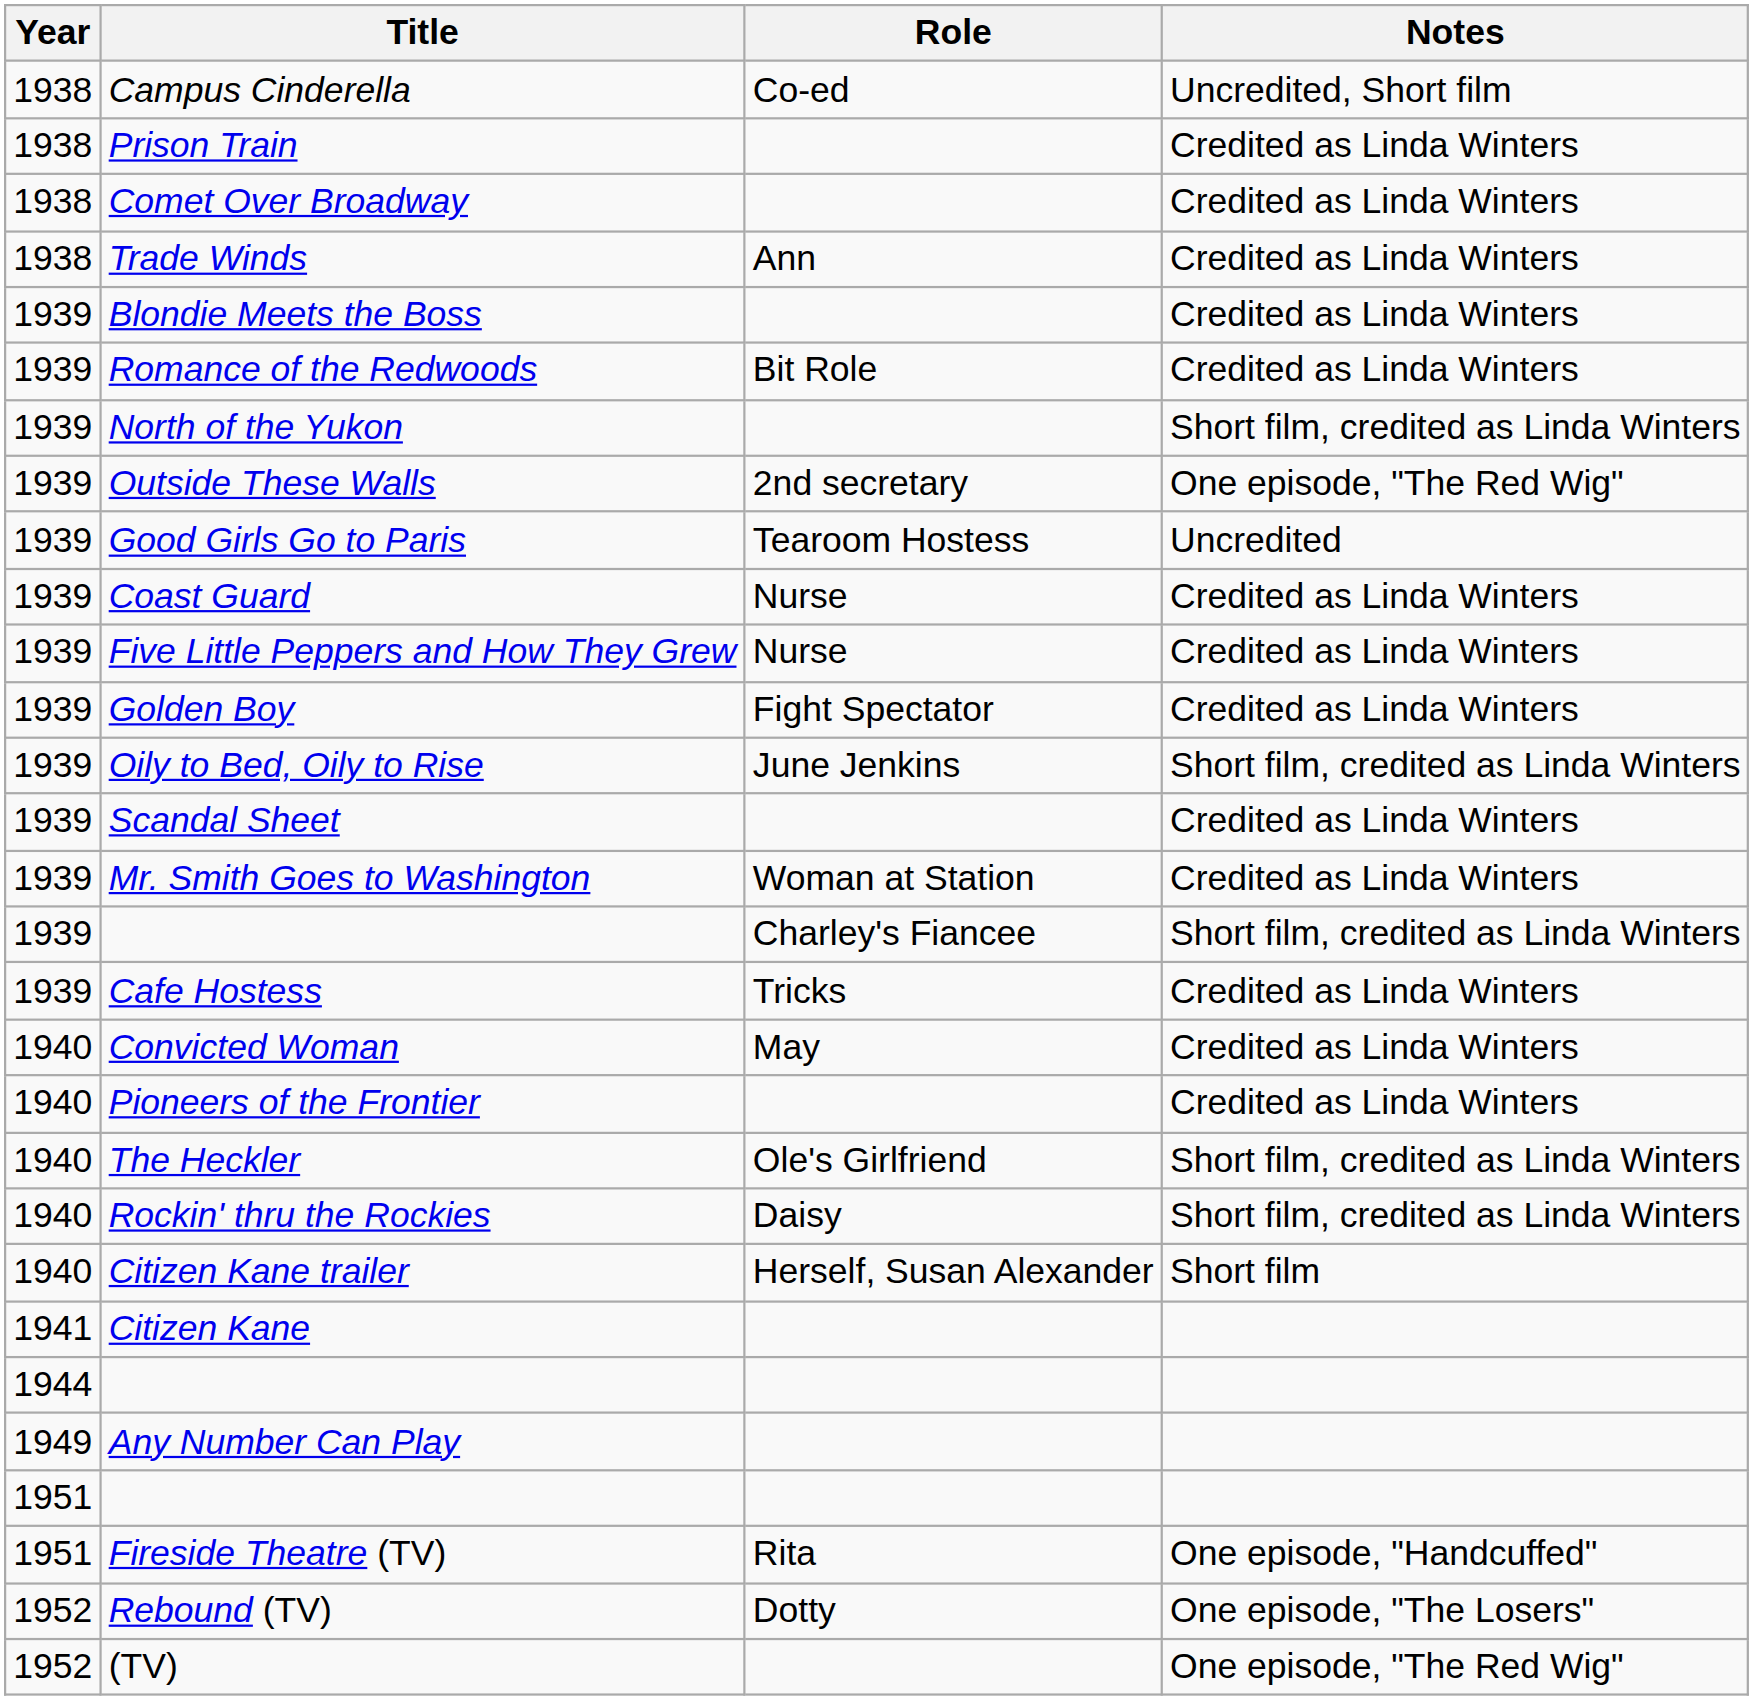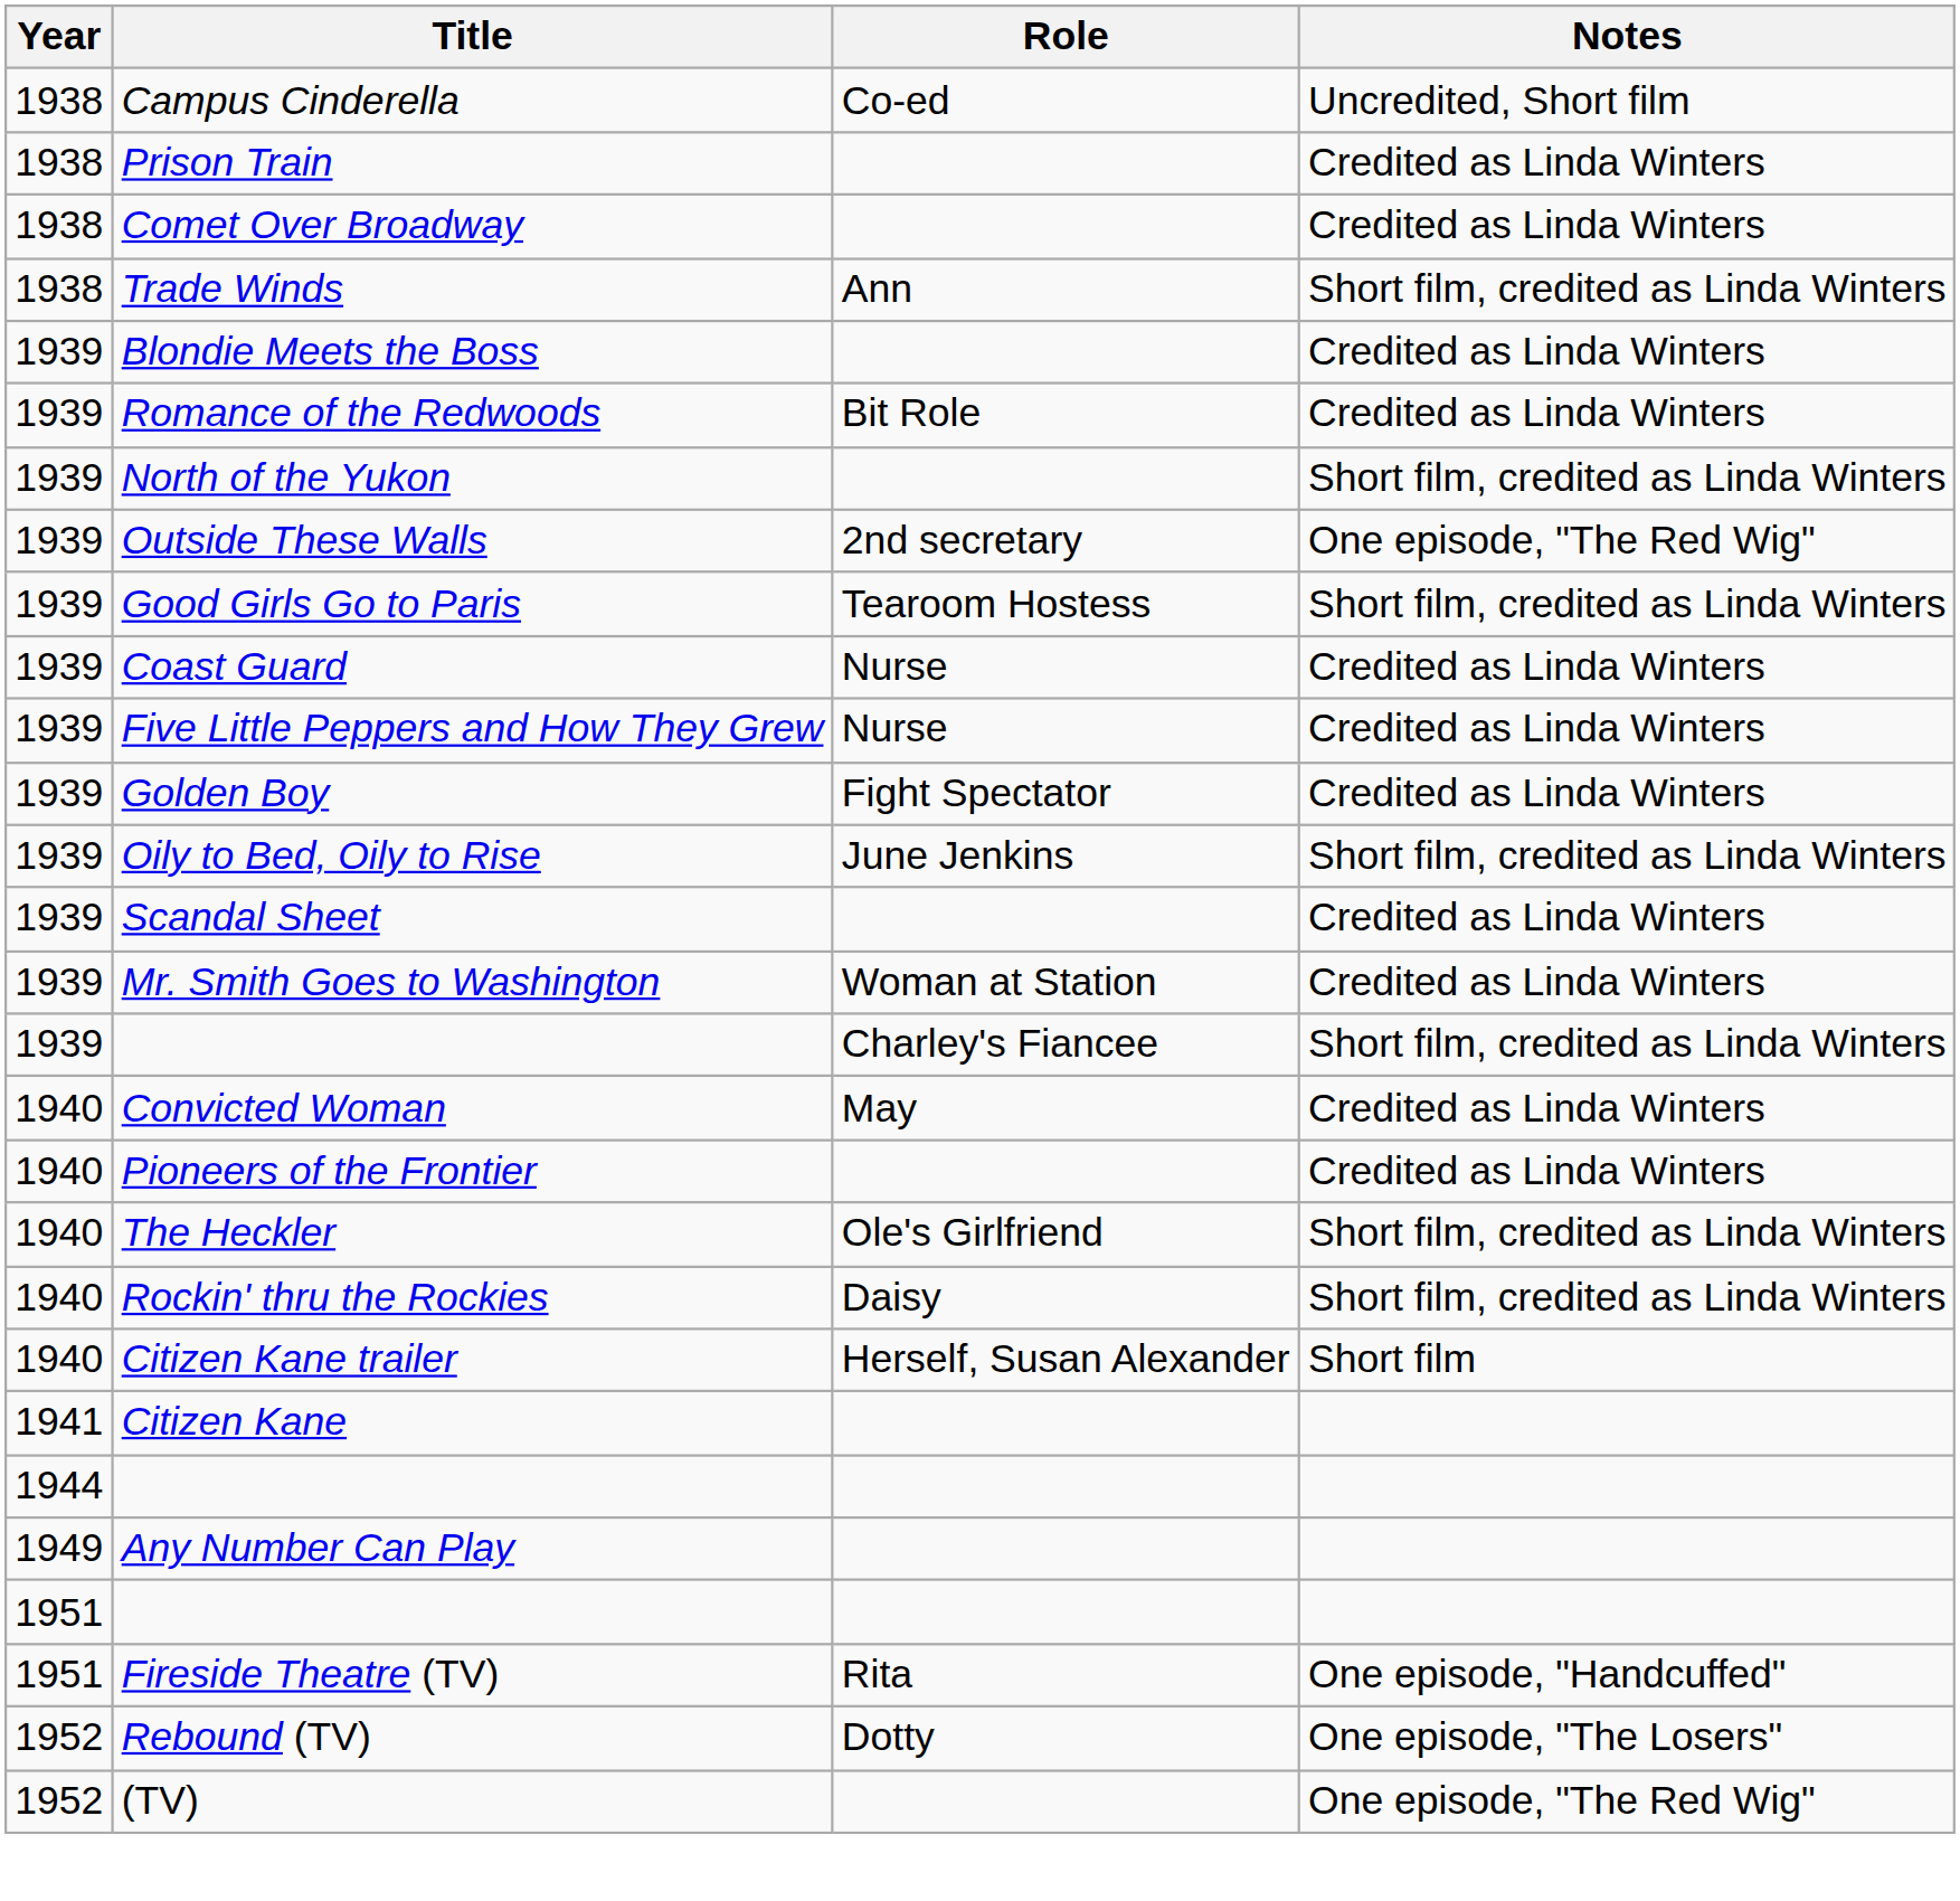Trade Winds | Notes: Credited as Linda Winters -> Short film, credited as Linda Winters
Good Girls Go to Paris | Notes: Uncredited -> Short film, credited as Linda Winters
- row: 1939 | Cafe Hostess | Tricks | Credited as Linda Winters
